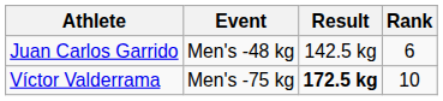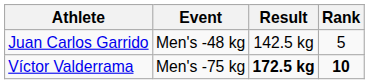Juan Carlos Garrido | Rank: 6 -> 5
Víctor Valderrama | Rank: normal -> bold
